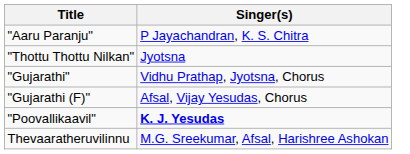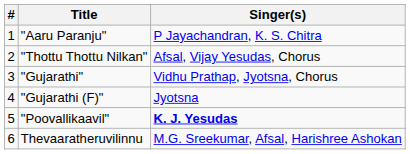+ column: # | 1 | 2 | 3 | 4 | 5 | 6
"Thottu Thottu Nilkan" | Singer(s): Jyotsna -> Afsal, Vijay Yesudas, Chorus
"Gujarathi (F)" | Singer(s): Afsal, Vijay Yesudas, Chorus -> Jyotsna
